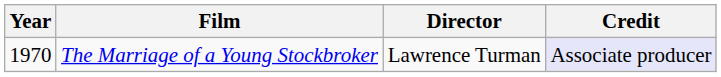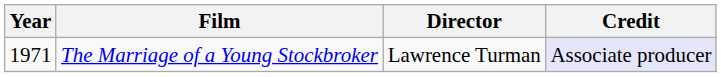The Marriage of a Young Stockbroker | Year: 1970 -> 1971
